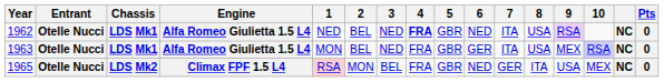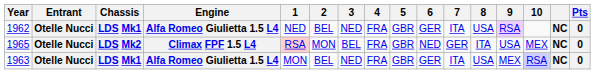1962 | 4: bold -> normal
1962 | 6: NED -> GER
rows swapped: 1963 <-> 1965
